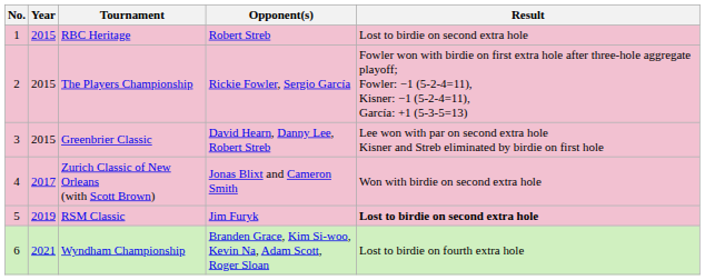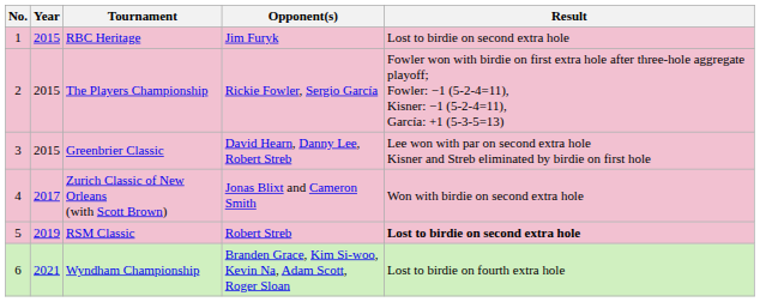RBC Heritage | Opponent(s): Robert Streb -> Jim Furyk
RSM Classic | Opponent(s): Jim Furyk -> Robert Streb
